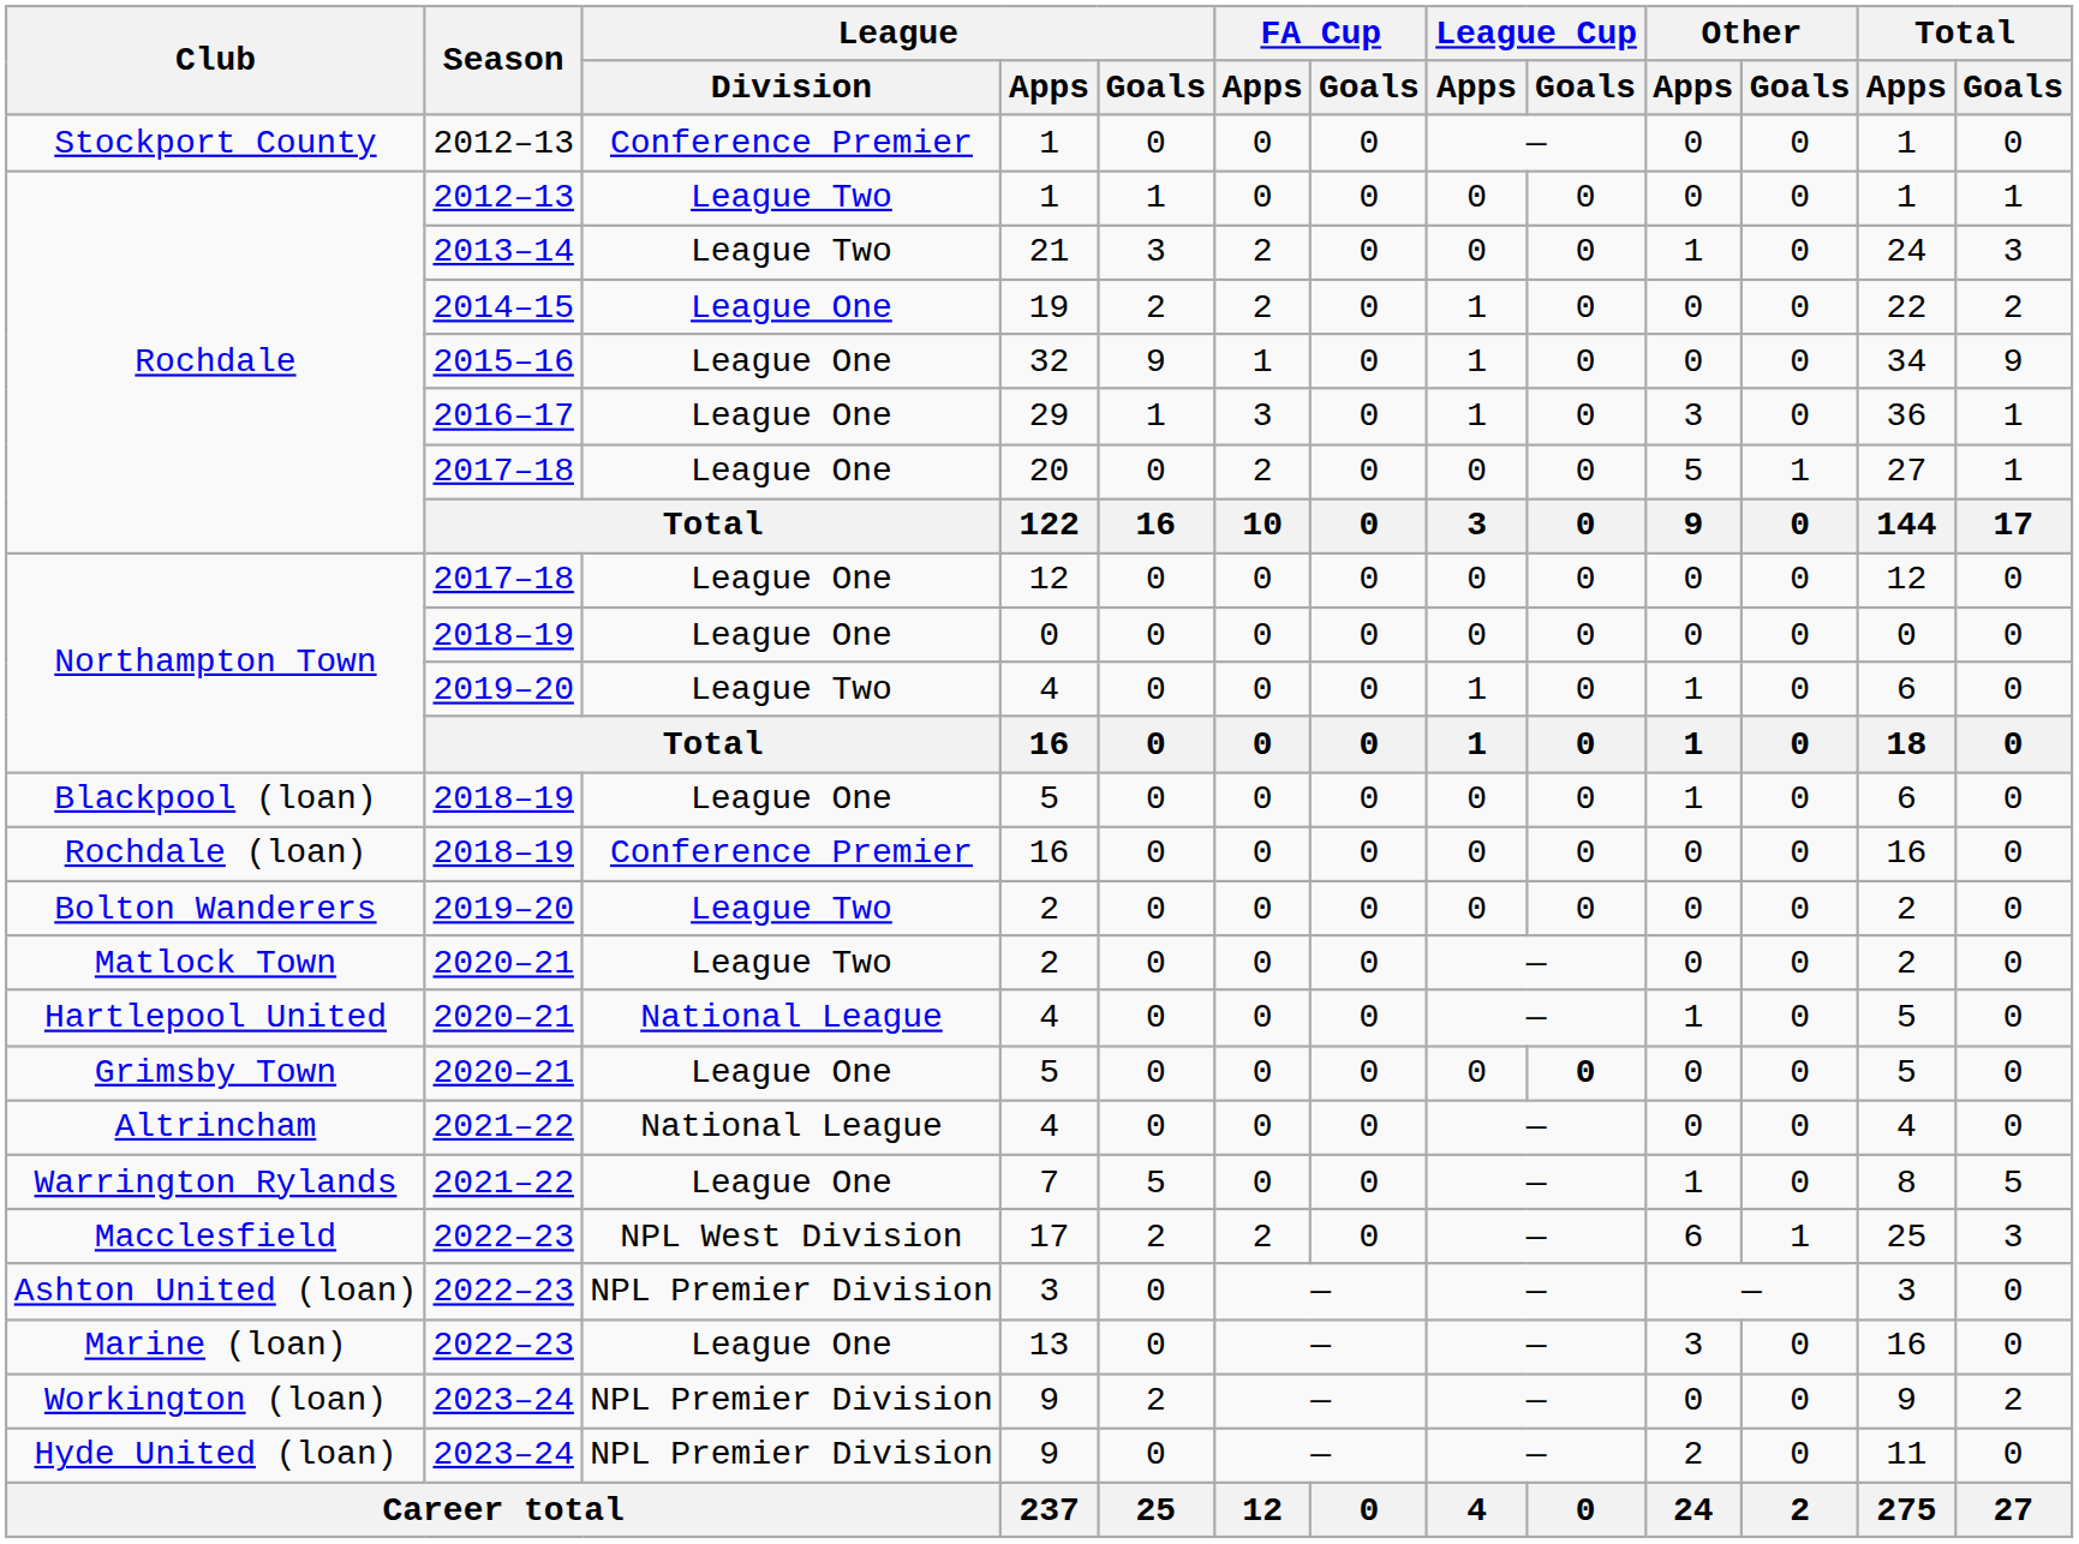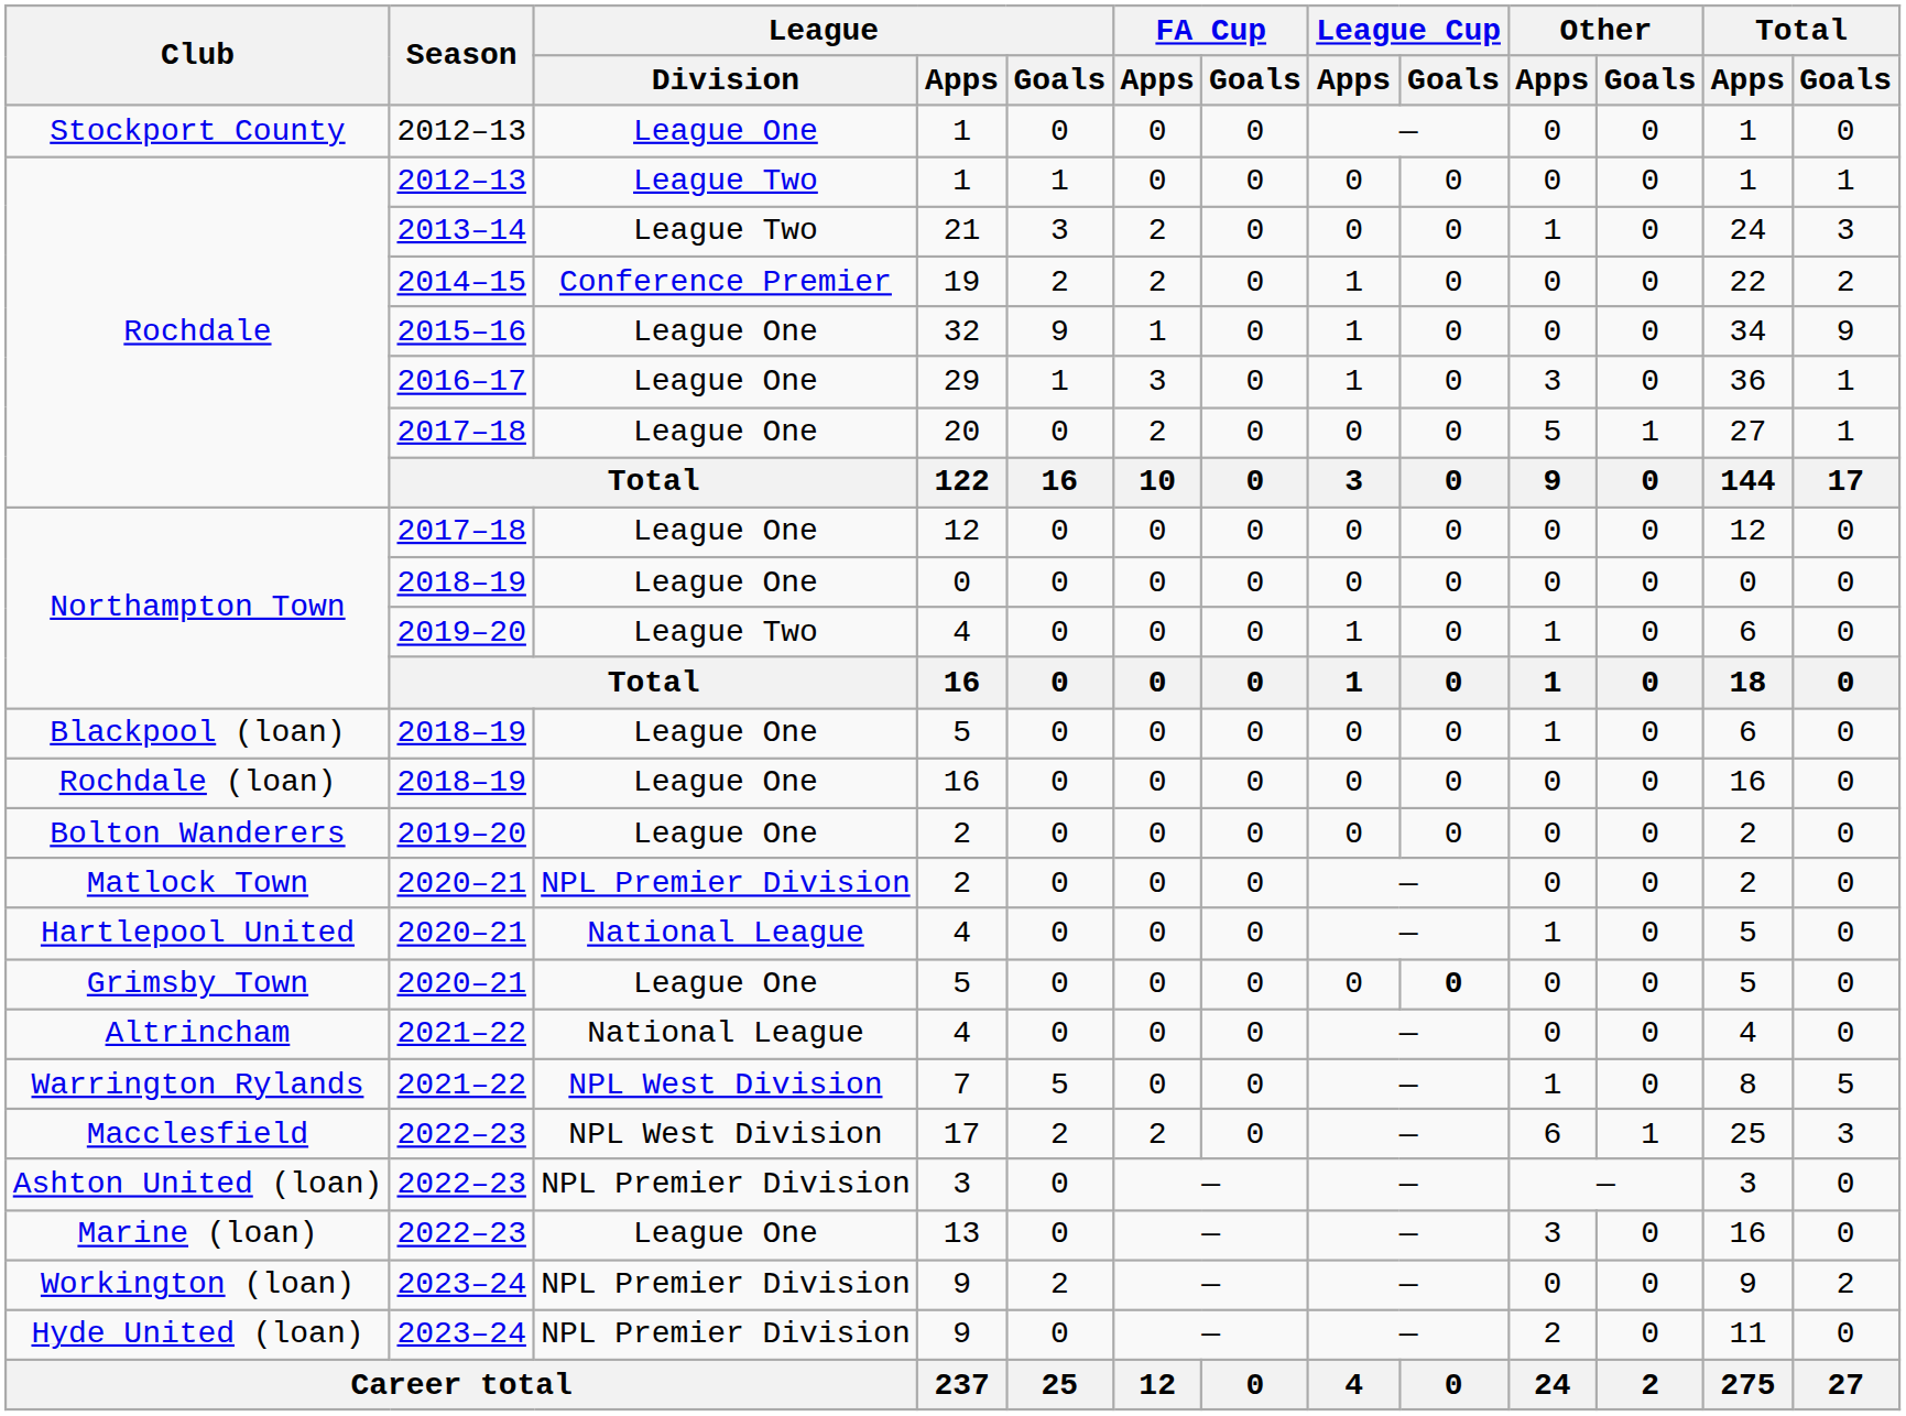Stockport County / 1 | League / Division: Conference Premier -> League One
19 | League / Division: League One -> Conference Premier
Rochdale (loan) / 16 | League / Division: Conference Premier -> League One
Bolton Wanderers / 2 | League / Division: League Two -> League One
Matlock Town / 2 | League / Division: League Two -> NPL Premier Division
7 | League / Division: League One -> NPL West Division
